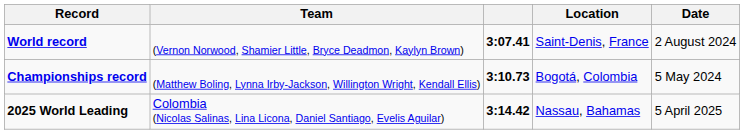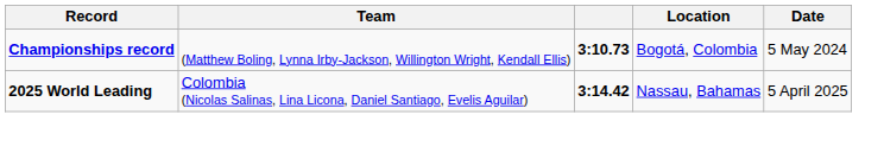- row: World record | (Vernon Norwood, Shamier Little, Bryce Deadmon, Kaylyn Brown) | 3:07.41 | Saint-Denis, France | 2 August 2024
